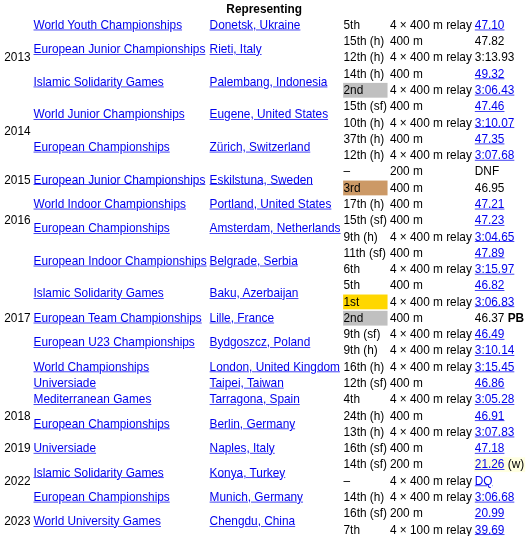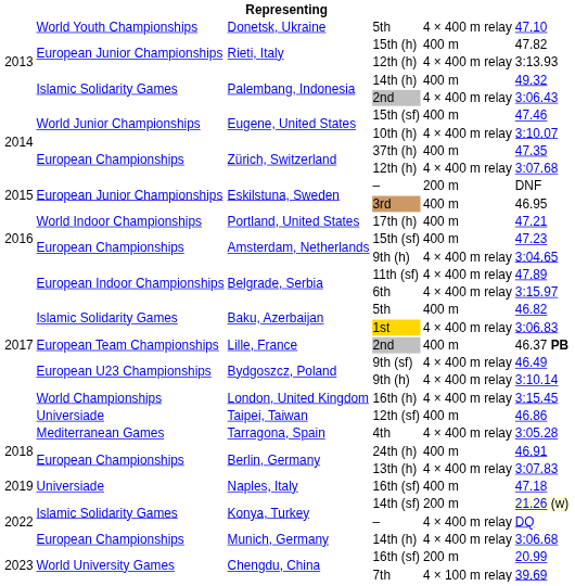11th (sf) | column 5: 400 m -> 4 × 400 m relay
